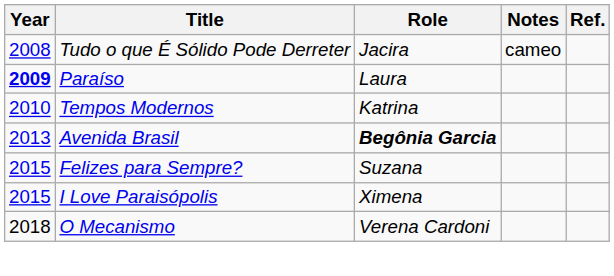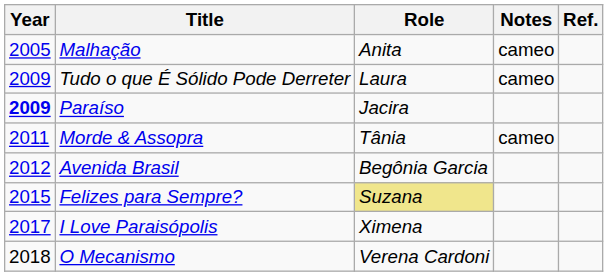+ row: 2005 | Malhação | Anita | cameo
Tudo o que É Sólido Pode Derreter | Year: 2008 -> 2009
Tudo o que É Sólido Pode Derreter | Role: Jacira -> Laura
Paraíso | Role: Laura -> Jacira
- row: 2010 | Tempos Modernos | Katrina
+ row: 2011 | Morde & Assopra | Tânia | cameo
Avenida Brasil | Year: 2013 -> 2012
Avenida Brasil | Role: bold -> normal
Felizes para Sempre? | Role: no background -> khaki background
I Love Paraisópolis | Year: 2015 -> 2017
